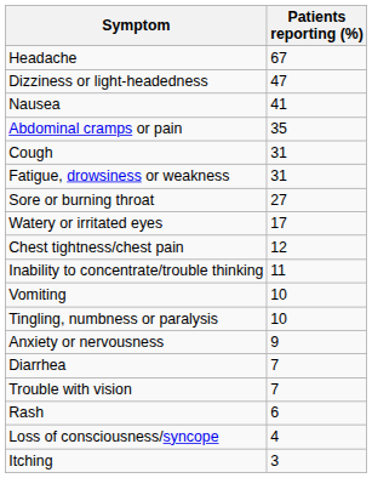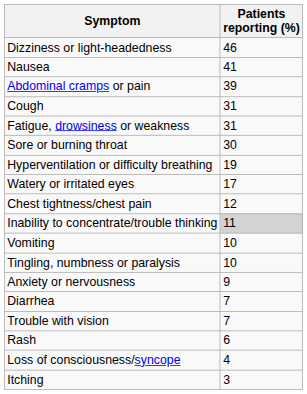- row: Headache | 67
Dizziness or light-headedness | Patients reporting (%): 47 -> 46
Abdominal cramps or pain | Patients reporting (%): 35 -> 39
Sore or burning throat | Patients reporting (%): 27 -> 30
+ row: Hyperventilation or difficulty breathing | 19
Inability to concentrate/trouble thinking | Patients reporting (%): no background -> lightgrey background
